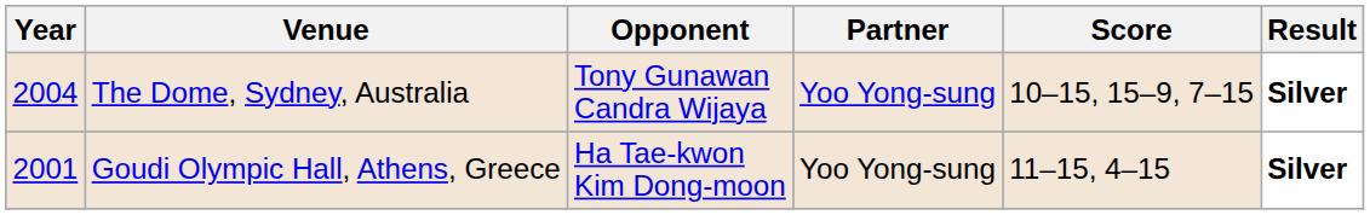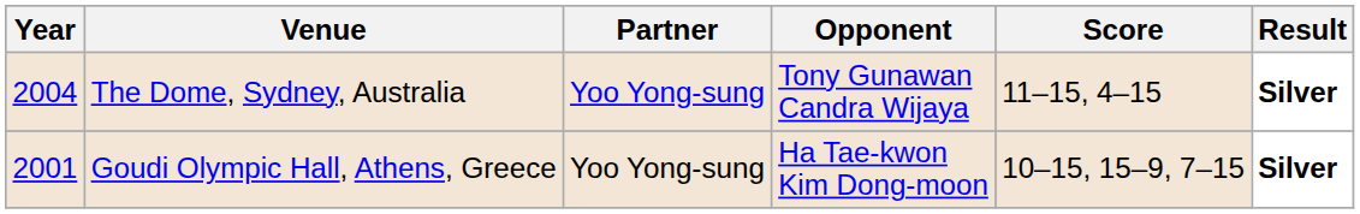columns swapped: Partner <-> Opponent
The Dome, Sydney, Australia | Score: 10–15, 15–9, 7–15 -> 11–15, 4–15
Goudi Olympic Hall, Athens, Greece | Score: 11–15, 4–15 -> 10–15, 15–9, 7–15
